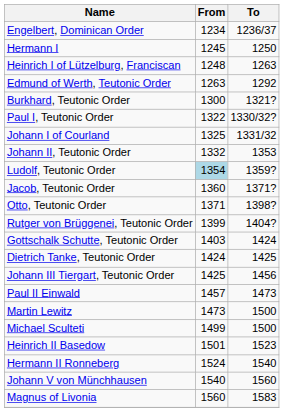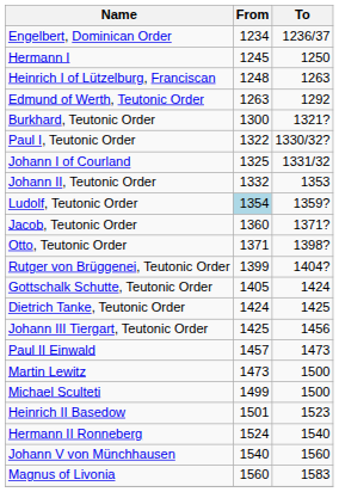Gottschalk Schutte, Teutonic Order | From: 1403 -> 1405
